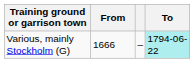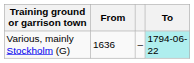Various, mainly Stockholm (G) | From: 1666 -> 1636
